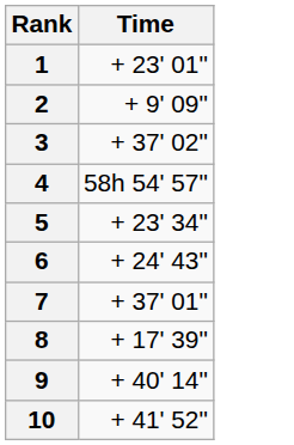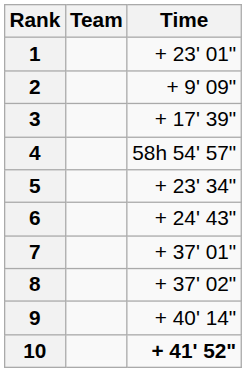+ column: Team
3 | Time: + 37' 02" -> + 17' 39"
8 | Time: + 17' 39" -> + 37' 02"
10 | Time: normal -> bold
